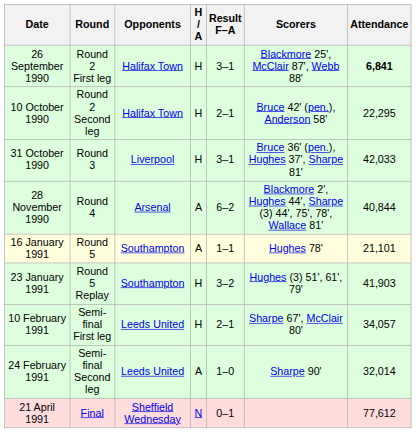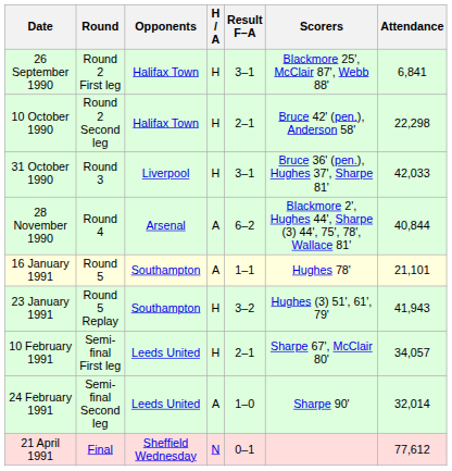26 September 1990 | Attendance: bold -> normal
10 October 1990 | Attendance: 22,295 -> 22,298
23 January 1991 | Attendance: 41,903 -> 41,943
